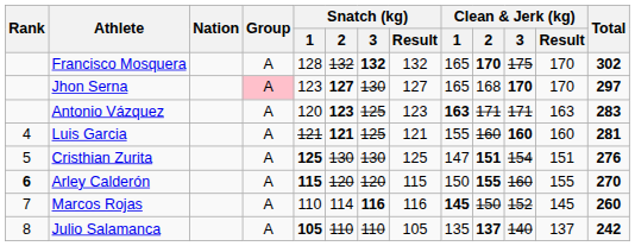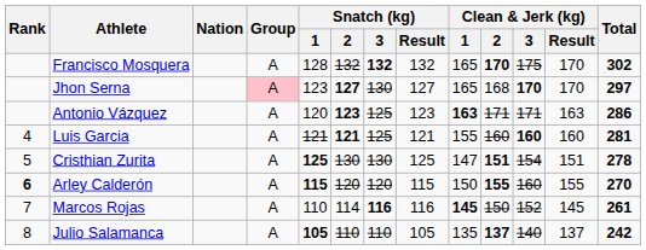Antonio Vázquez | Total: 283 -> 286
Cristhian Zurita | Total: 276 -> 278
Marcos Rojas | Total: 260 -> 261
